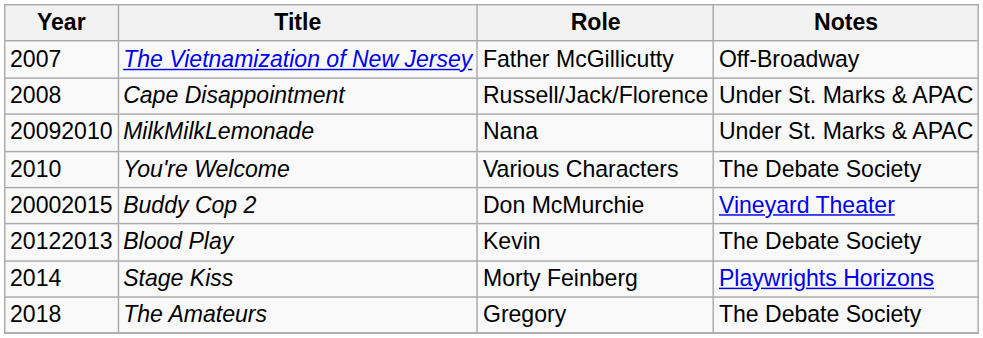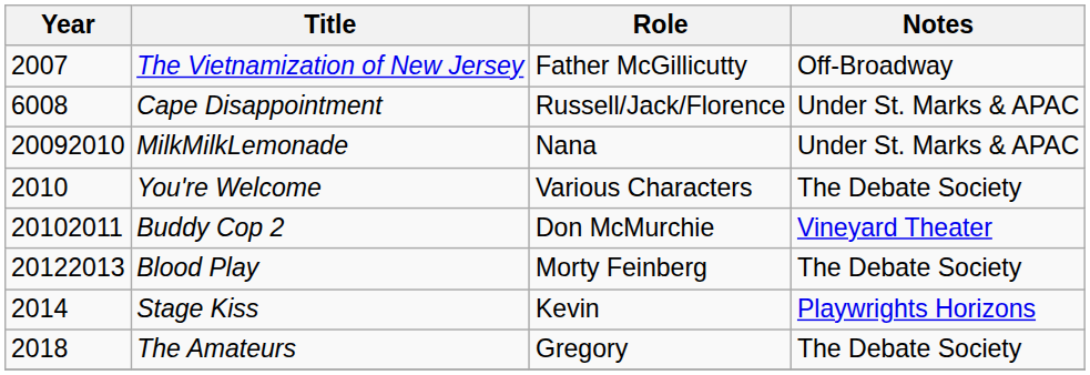Cape Disappointment | Year: 2008 -> 6008
Buddy Cop 2 | Year: 20002015 -> 20102011
Blood Play | Role: Kevin -> Morty Feinberg
Stage Kiss | Role: Morty Feinberg -> Kevin
